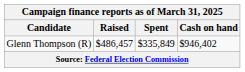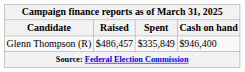Glenn Thompson (R) | Cash on hand: $946,402 -> $946,400
